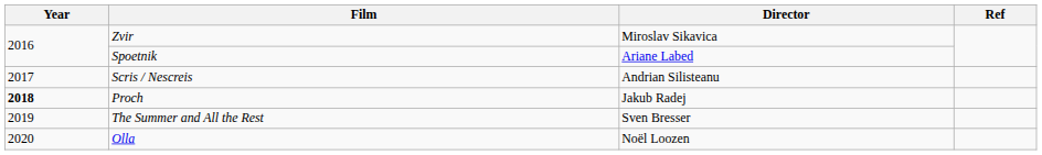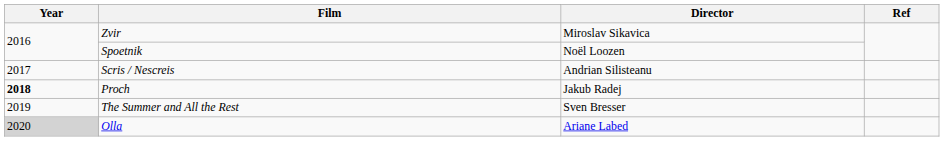Spoetnik | Director: Ariane Labed -> Noël Loozen
Olla | Year: no background -> lightgrey background
Olla | Director: Noël Loozen -> Ariane Labed
